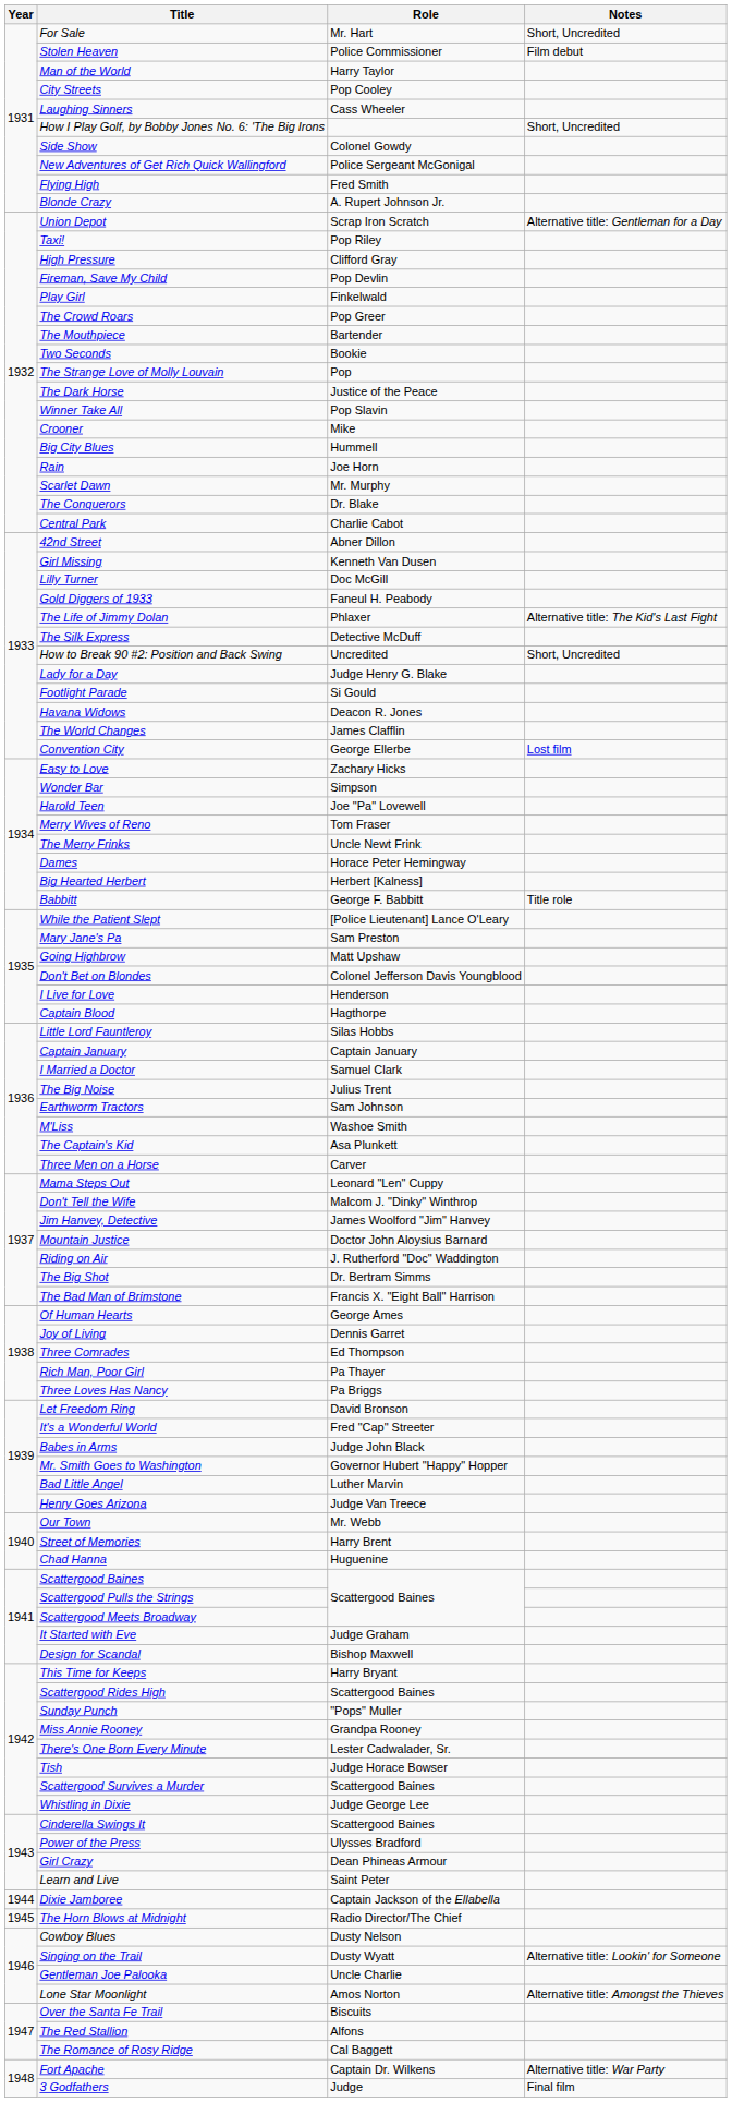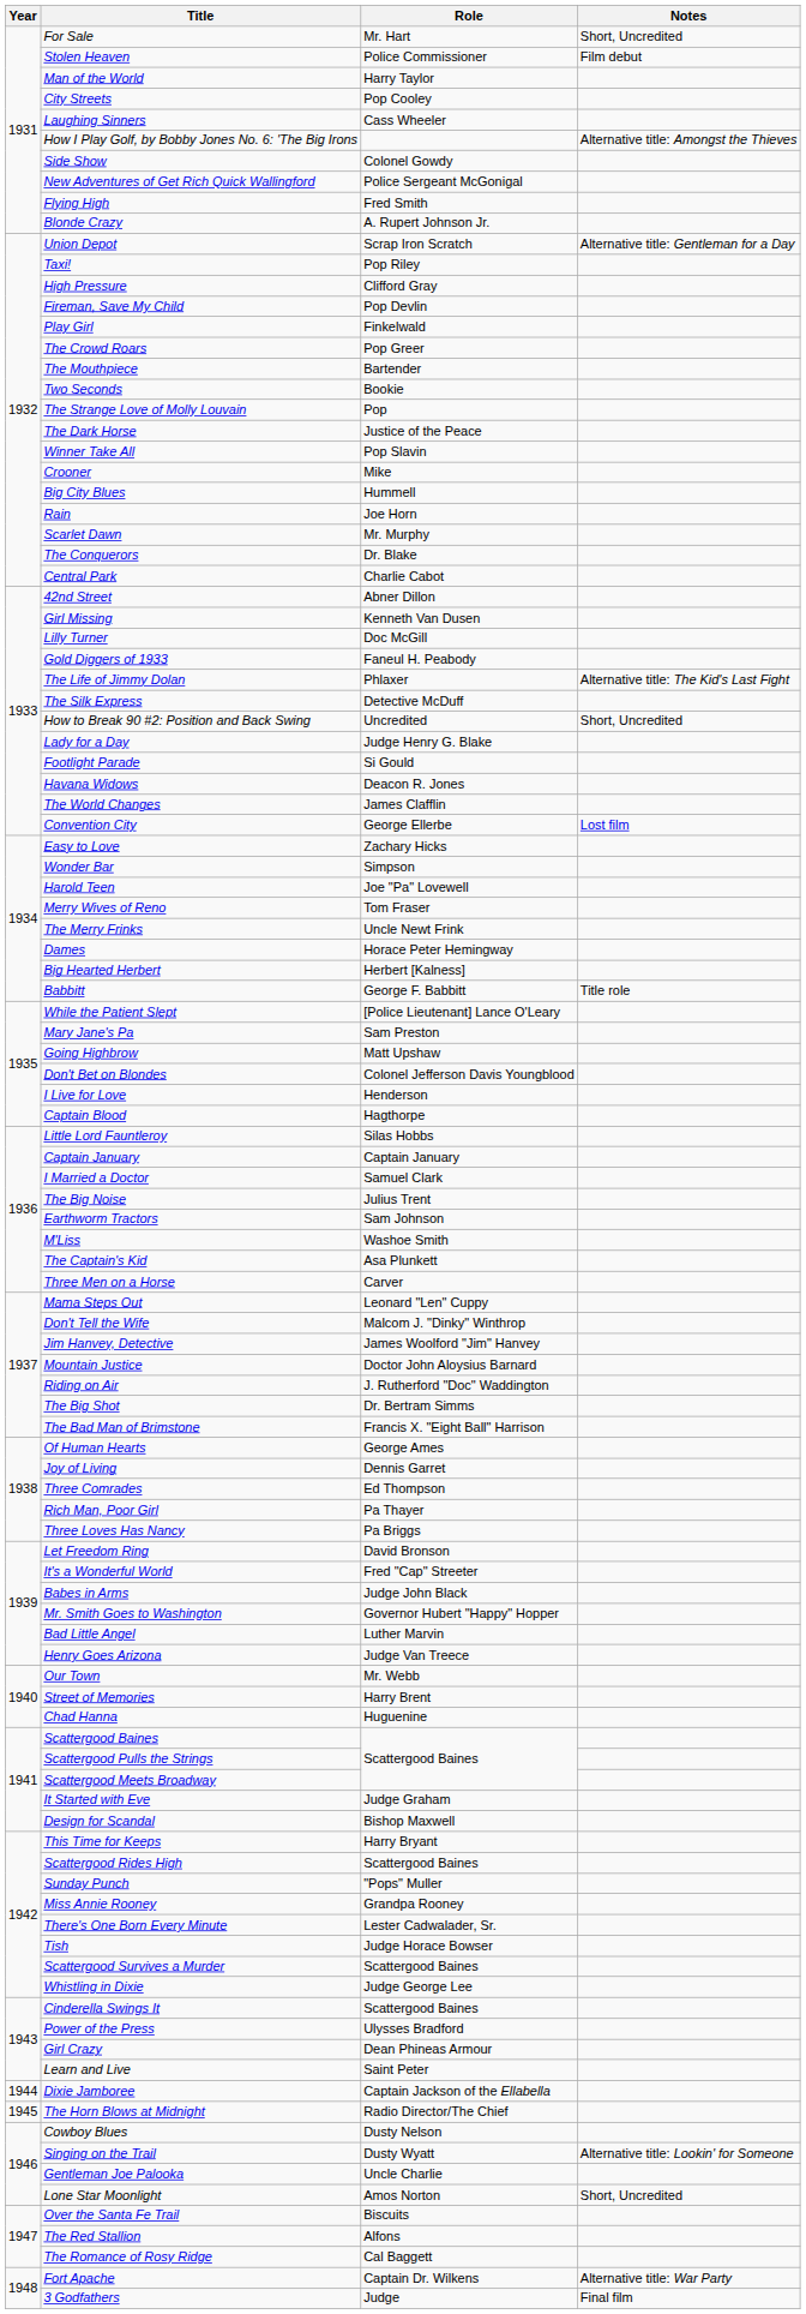How I Play Golf, by Bobby Jones No. 6: 'The Big Irons | Notes: Short, Uncredited -> Alternative title: Amongst the Thieves
Lone Star Moonlight | Notes: Alternative title: Amongst the Thieves -> Short, Uncredited
